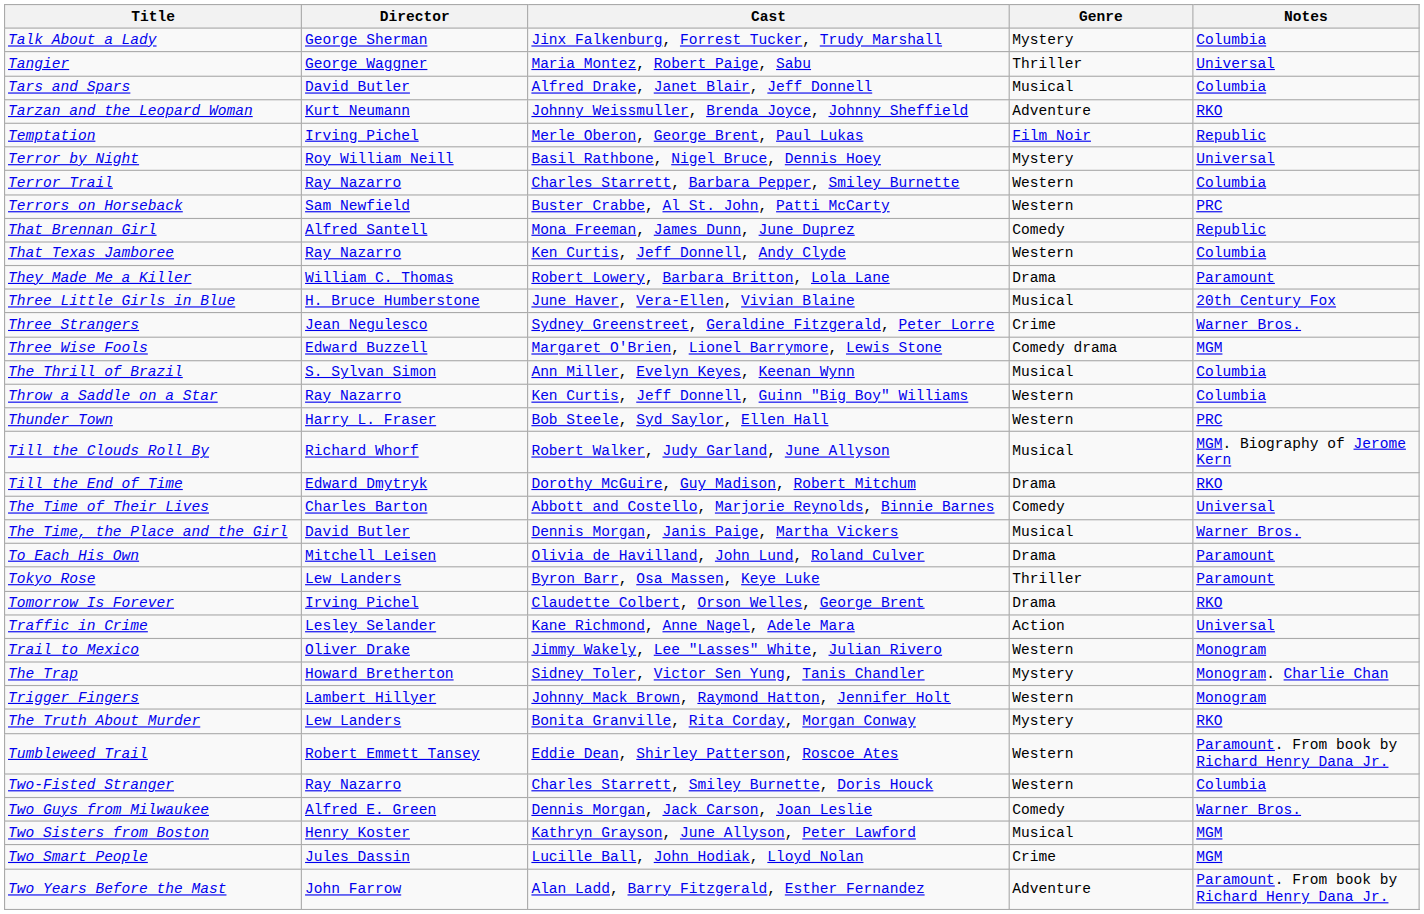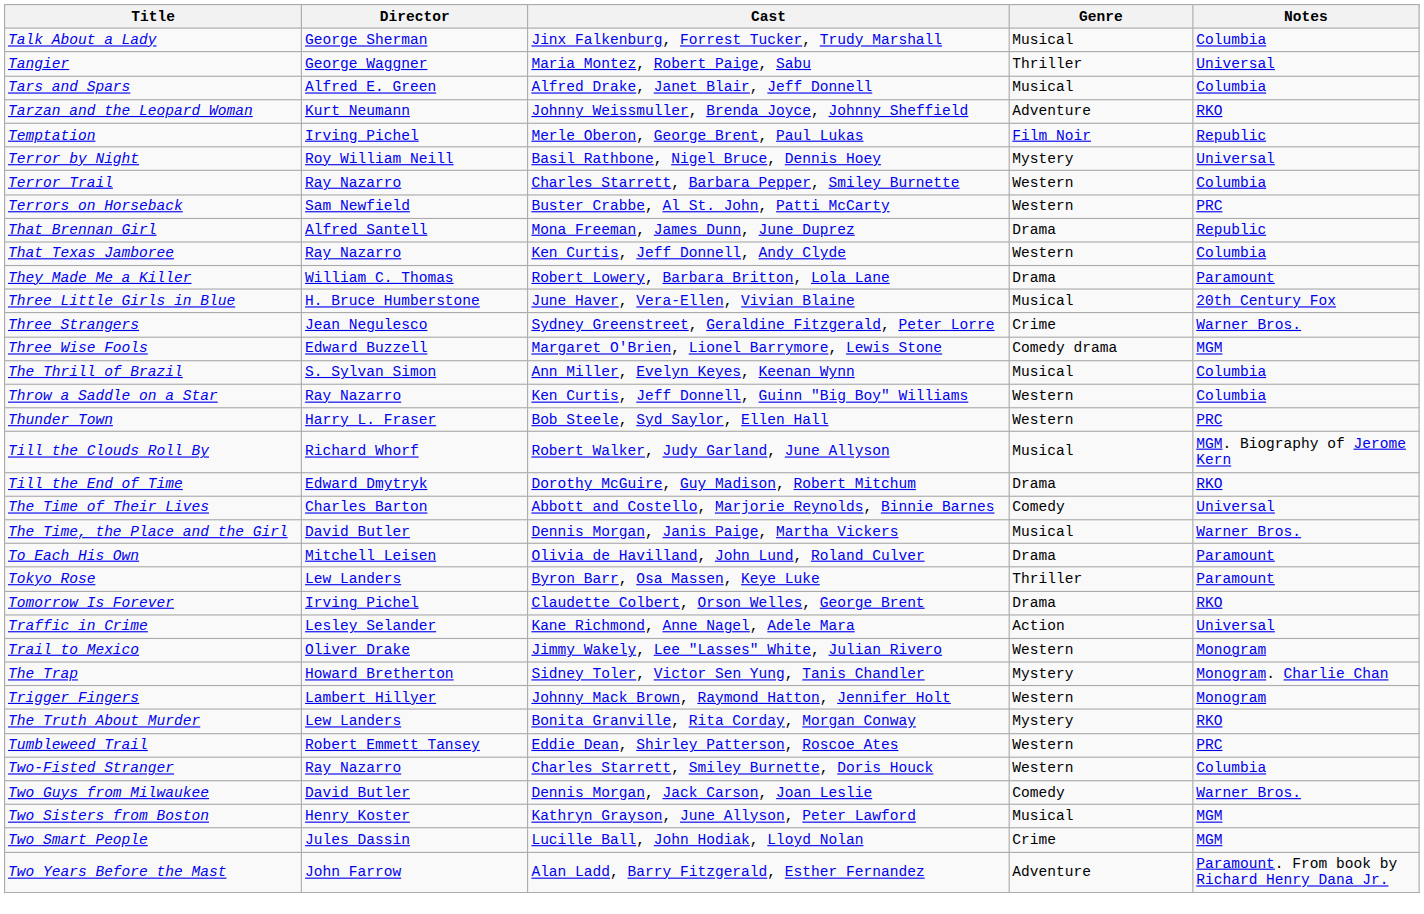Talk About a Lady | Genre: Mystery -> Musical
Tars and Spars | Director: David Butler -> Alfred E. Green
That Brennan Girl | Genre: Comedy -> Drama
Tumbleweed Trail | Notes: Paramount. From book by Richard Henry Dana Jr. -> PRC
Two Guys from Milwaukee | Director: Alfred E. Green -> David Butler
